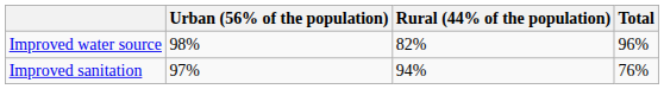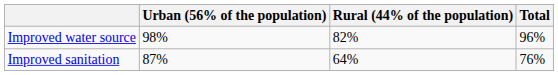Improved sanitation | Urban (56% of the population): 97% -> 87%
Improved sanitation | Rural (44% of the population): 94% -> 64%
